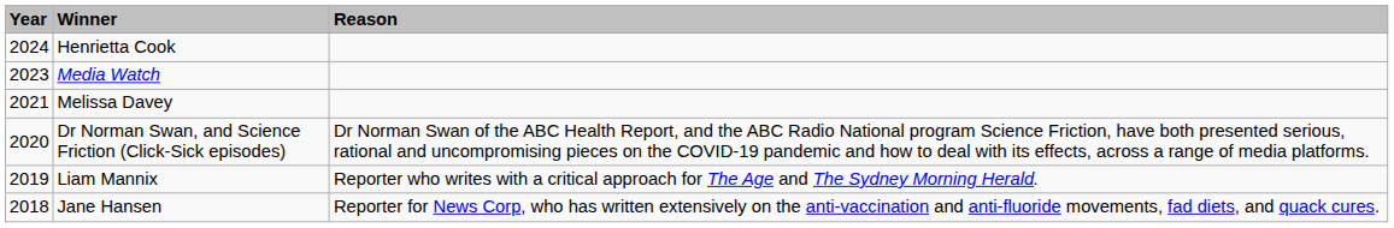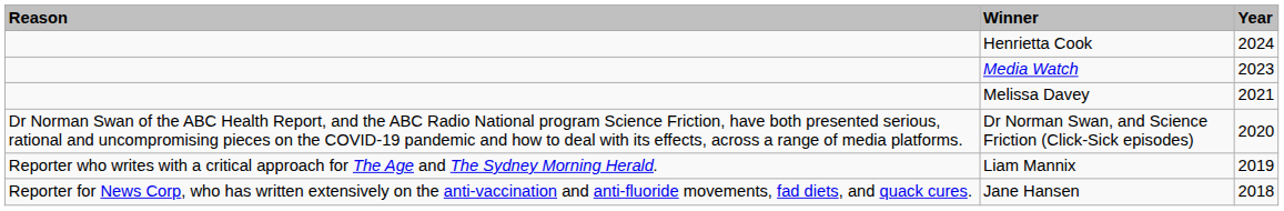columns swapped: Year <-> Reason
